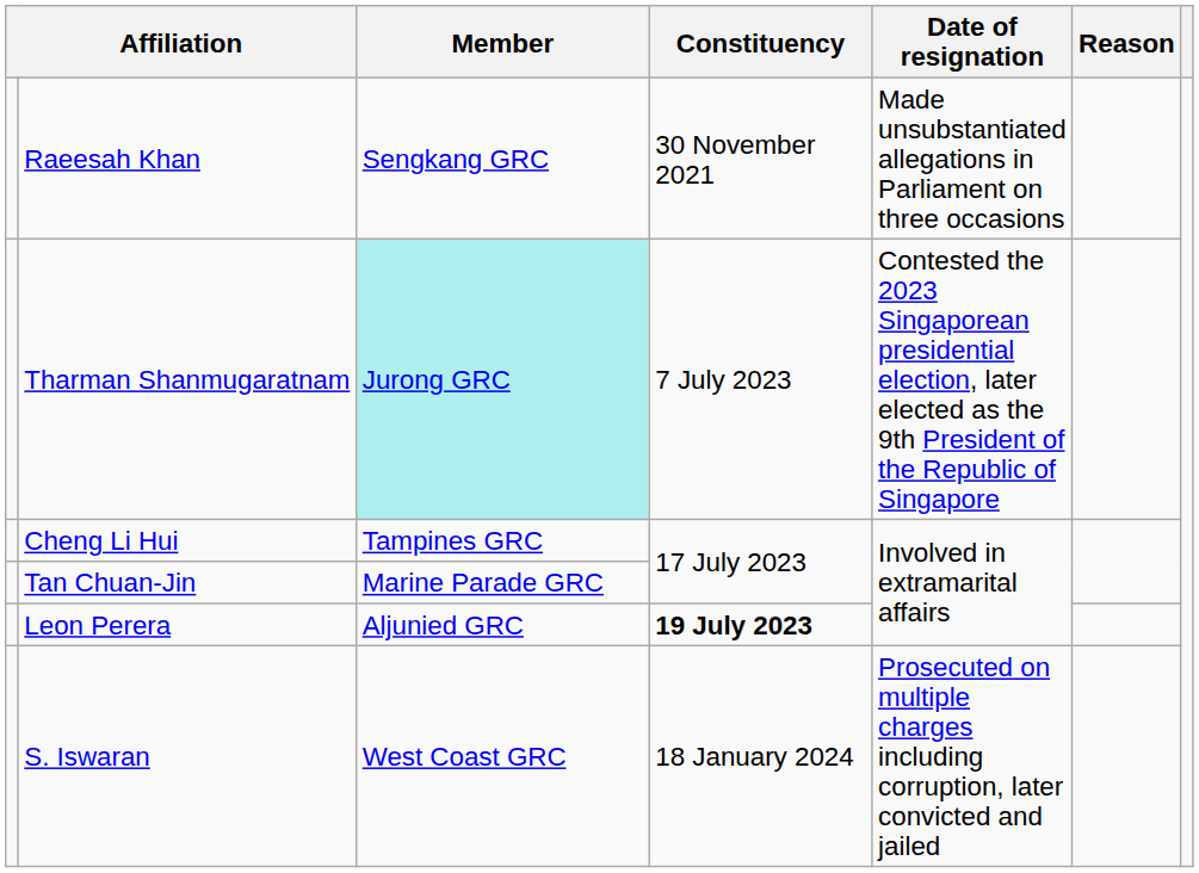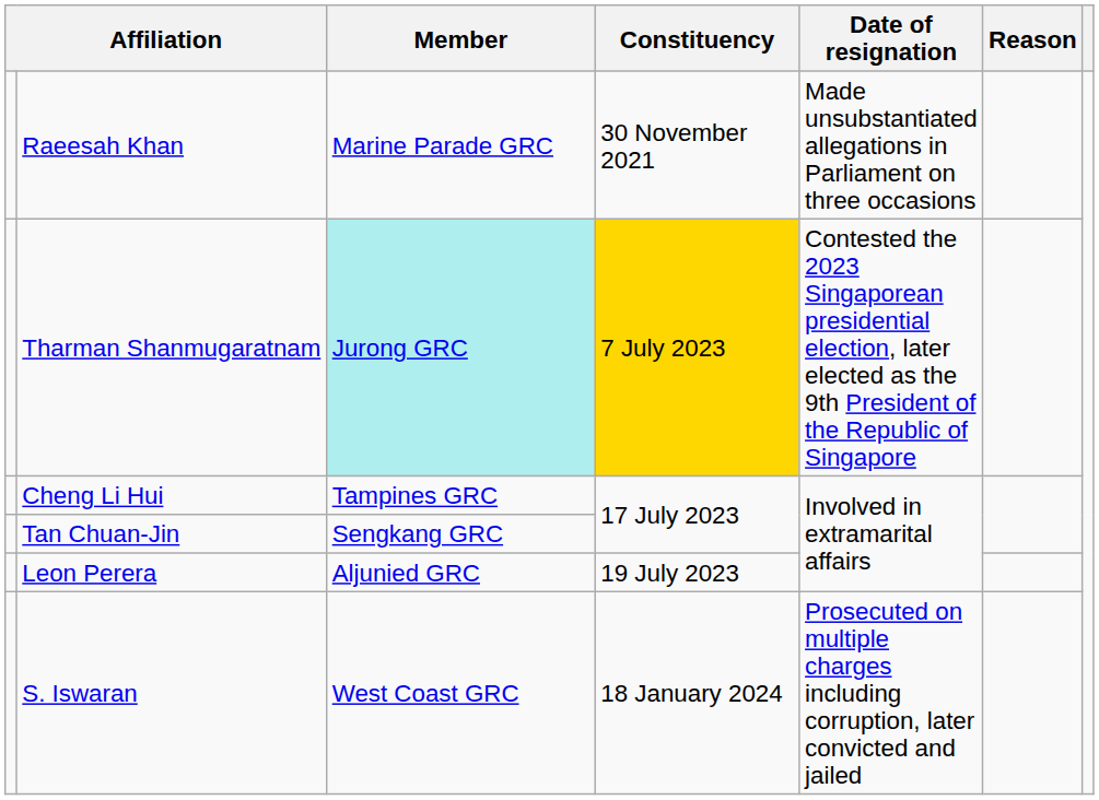Raeesah Khan | Member: Sengkang GRC -> Marine Parade GRC
Tharman Shanmugaratnam | Constituency: no background -> gold background
Tan Chuan-Jin | Member: Marine Parade GRC -> Sengkang GRC
Leon Perera | Constituency: bold -> normal
